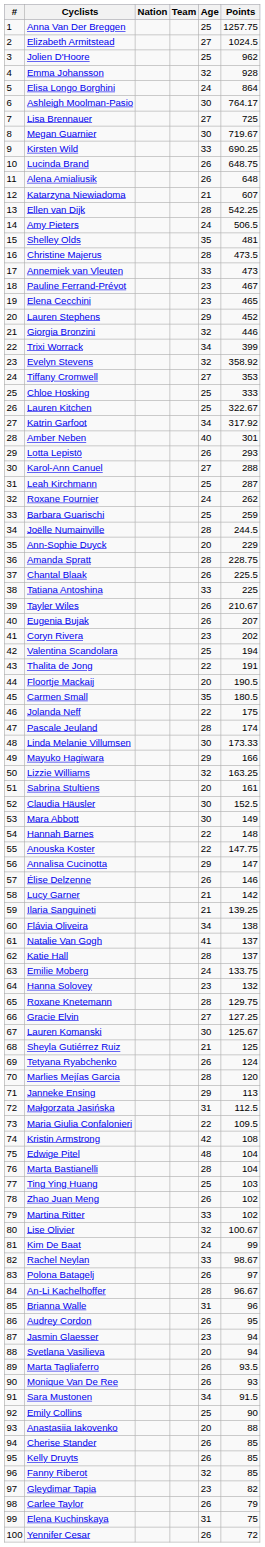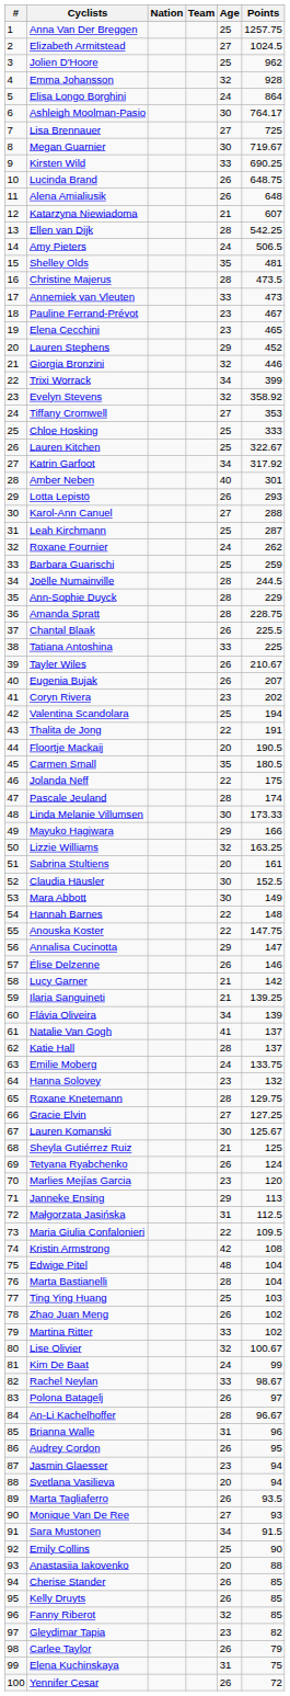Ann-Sophie Duyck | Age: 20 -> 28
Flávia Oliveira | Points: 138 -> 139
Marlies Mejías Garcia | Age: 28 -> 23
Monique Van De Ree | Age: 26 -> 27
